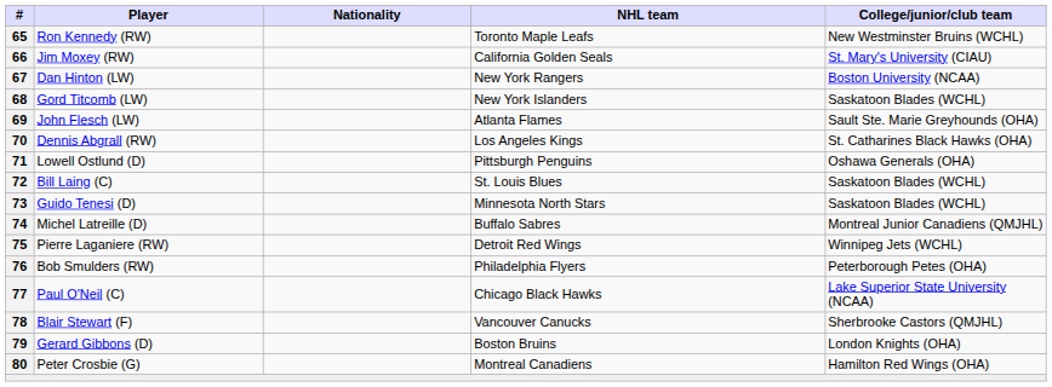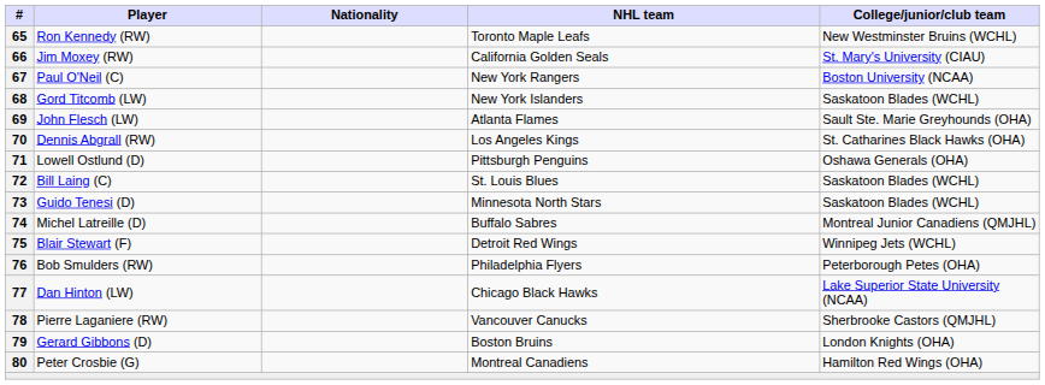67 | Player: Dan Hinton (LW) -> Paul O'Neil (C)
75 | Player: Pierre Laganiere (RW) -> Blair Stewart (F)
77 | Player: Paul O'Neil (C) -> Dan Hinton (LW)
78 | Player: Blair Stewart (F) -> Pierre Laganiere (RW)
